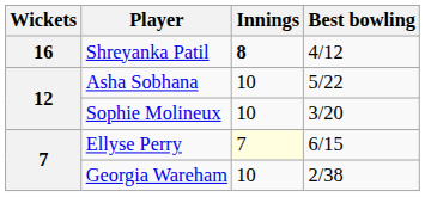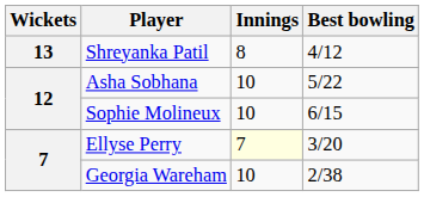Shreyanka Patil | Wickets: 16 -> 13
Shreyanka Patil | Innings: bold -> normal
Sophie Molineux | Best bowling: 3/20 -> 6/15
Ellyse Perry | Best bowling: 6/15 -> 3/20
